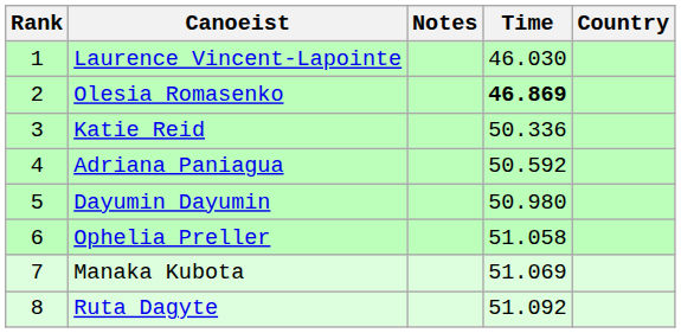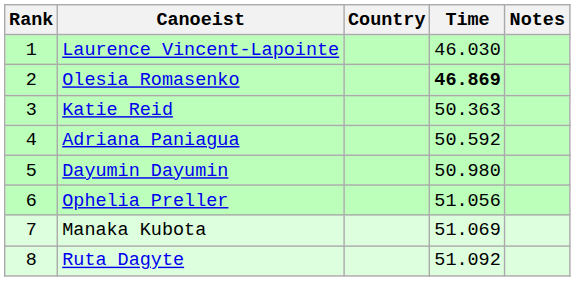columns swapped: Country <-> Notes
Katie Reid | Time: 50.336 -> 50.363
Ophelia Preller | Time: 51.058 -> 51.056
